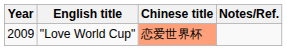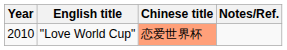"Love World Cup" | Year: 2009 -> 2010
